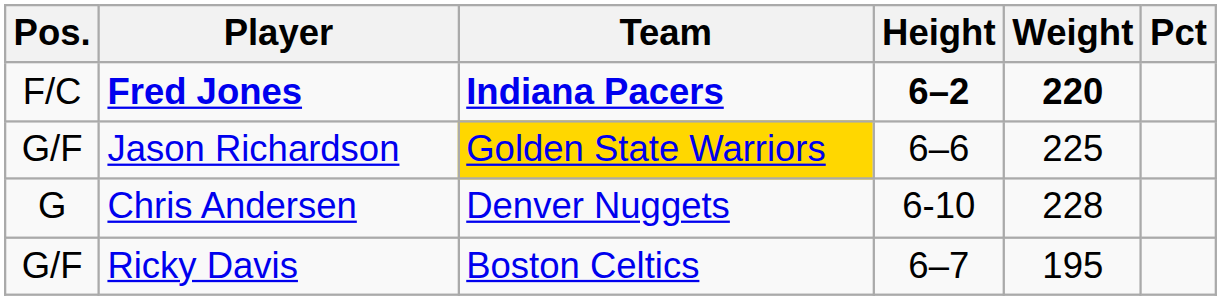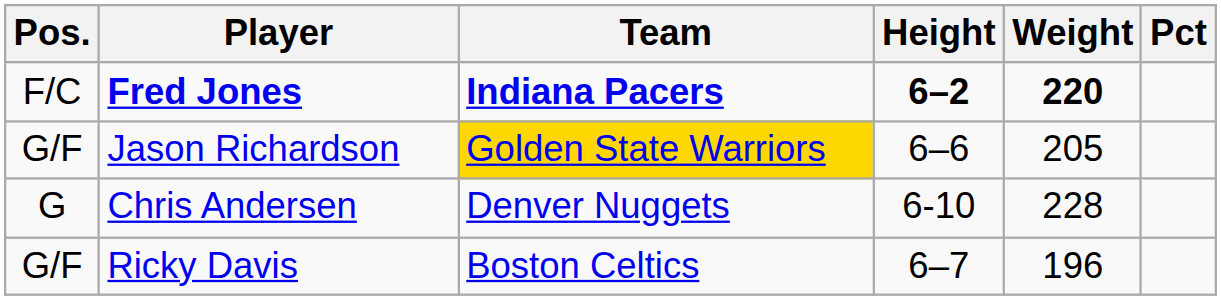Jason Richardson | Weight: 225 -> 205
Ricky Davis | Weight: 195 -> 196
